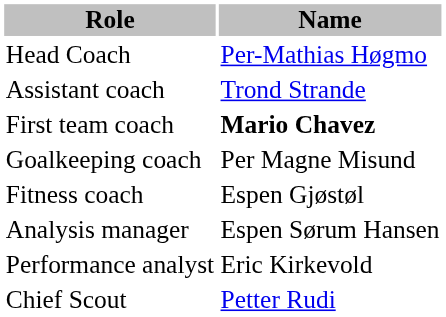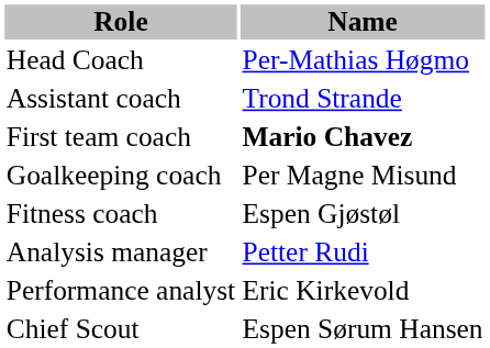Analysis manager | Name: Espen Sørum Hansen -> Petter Rudi
Chief Scout | Name: Petter Rudi -> Espen Sørum Hansen
